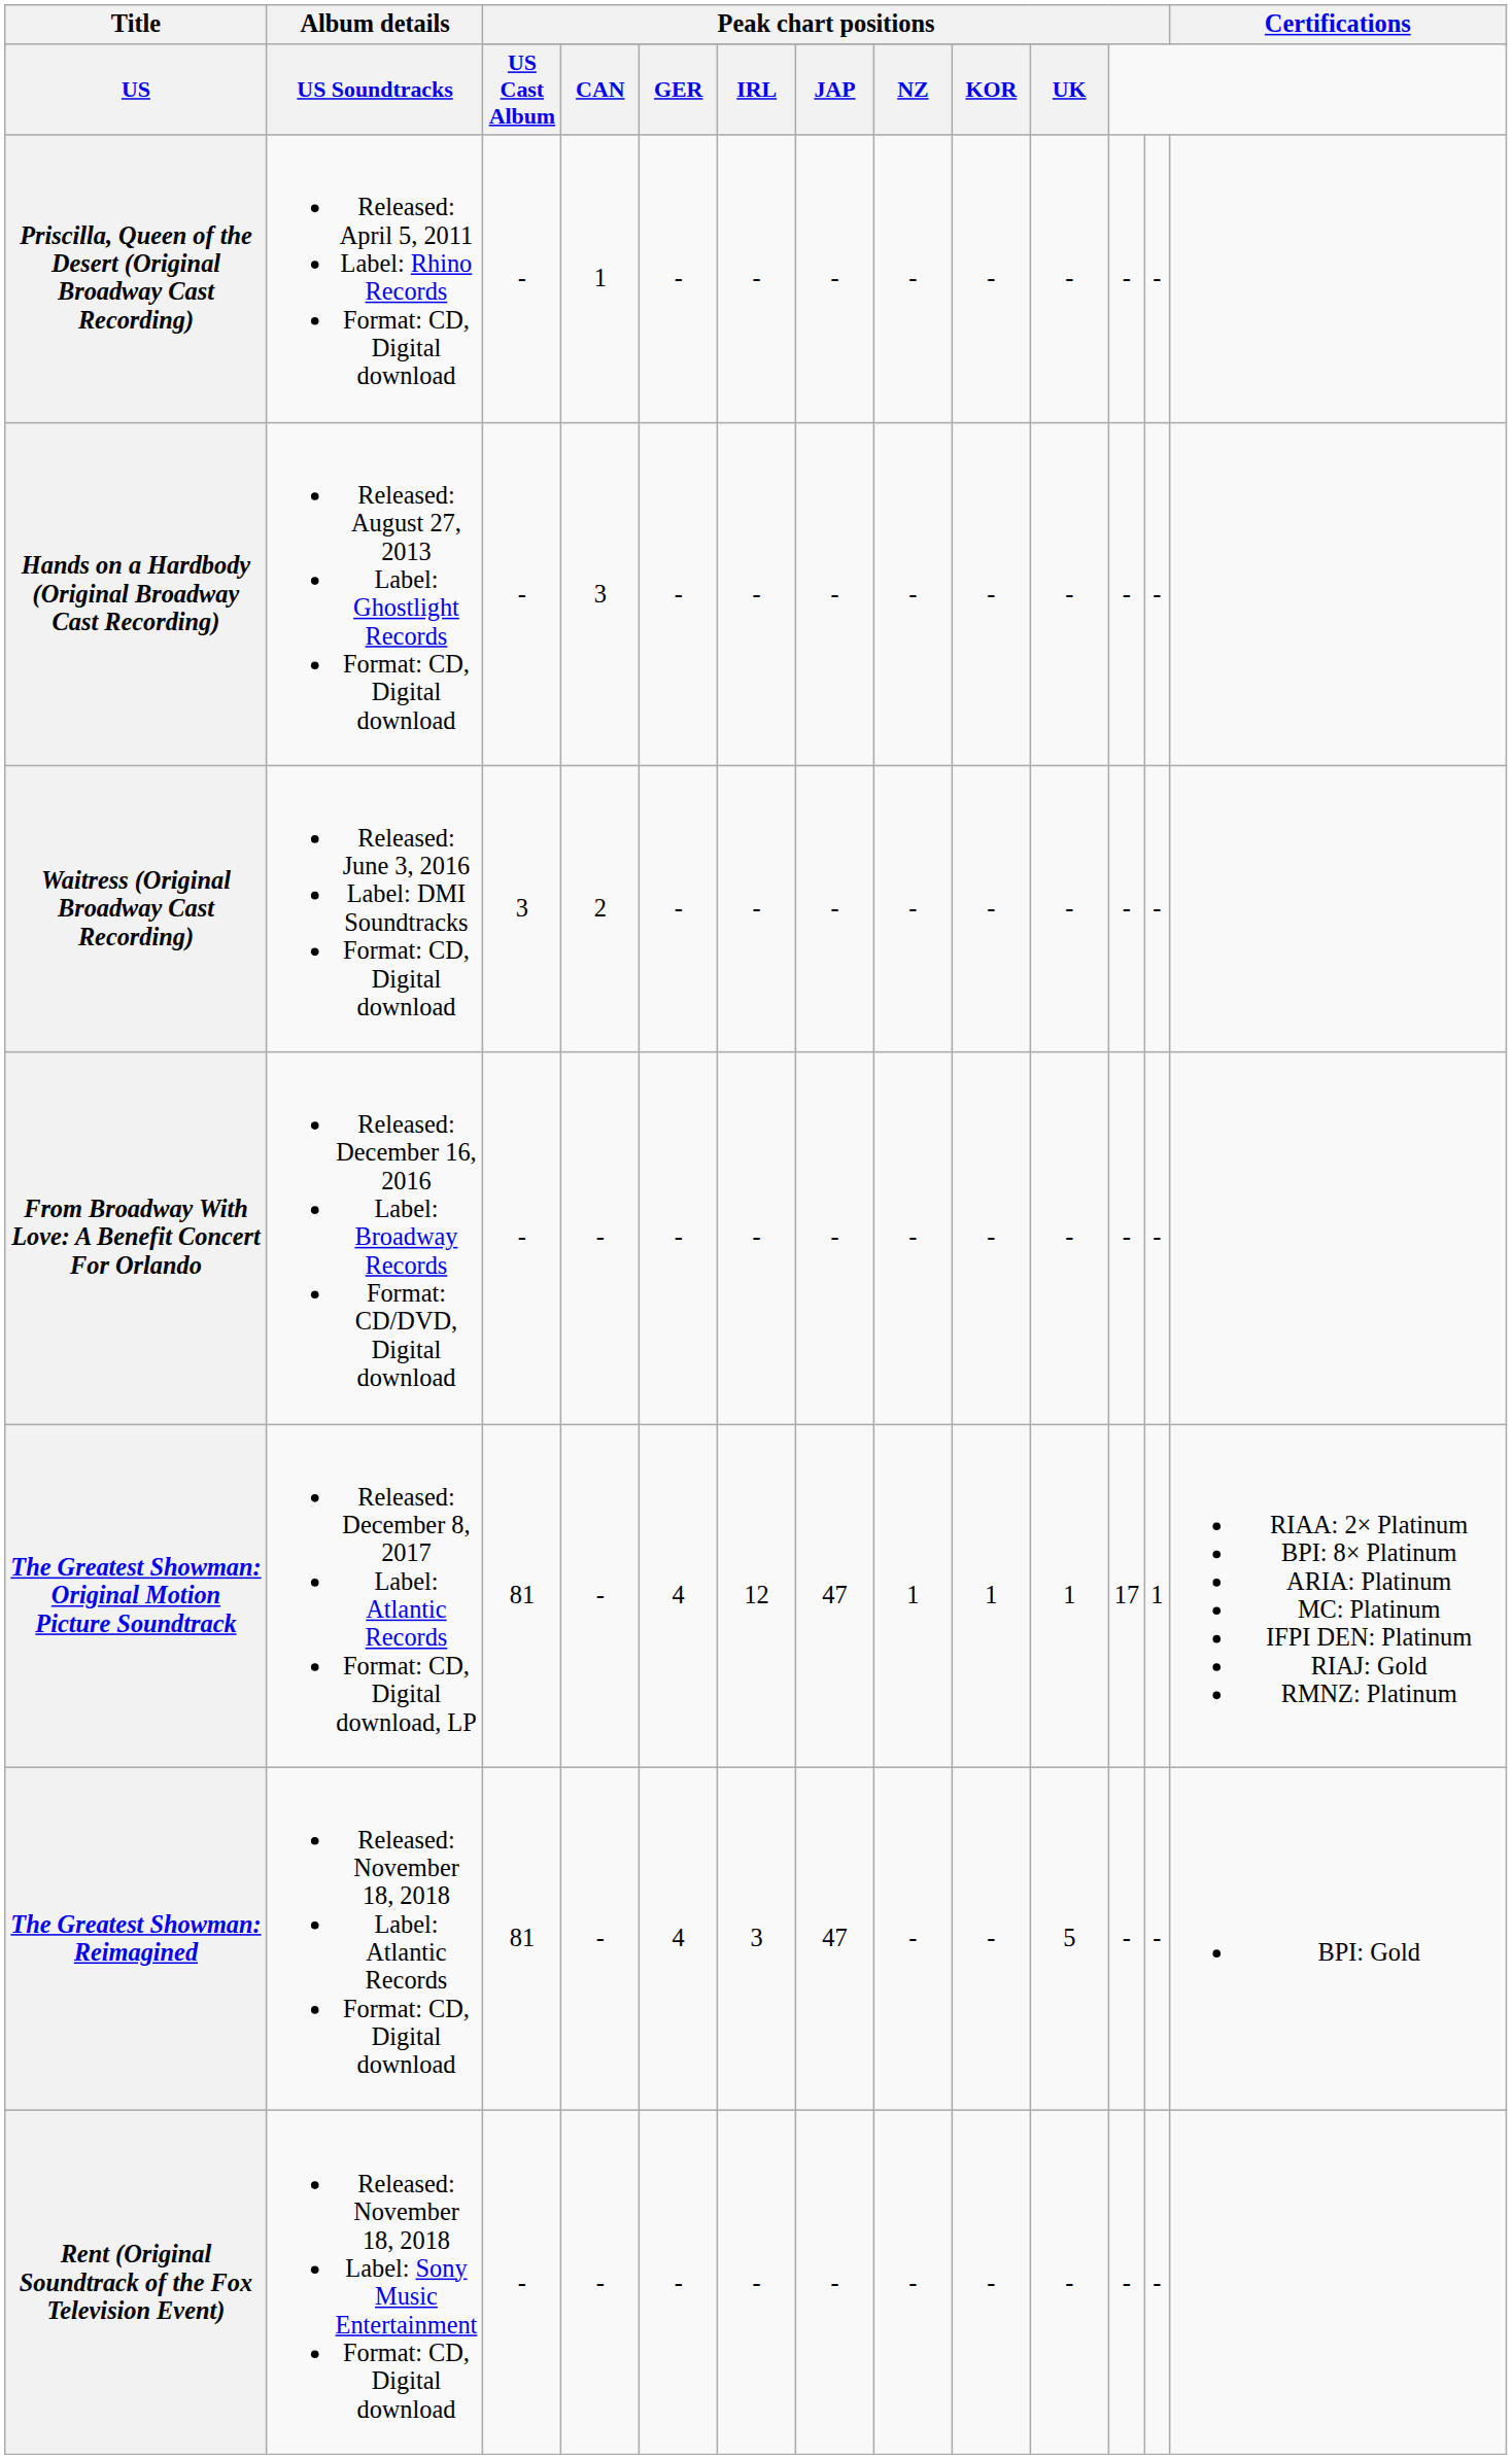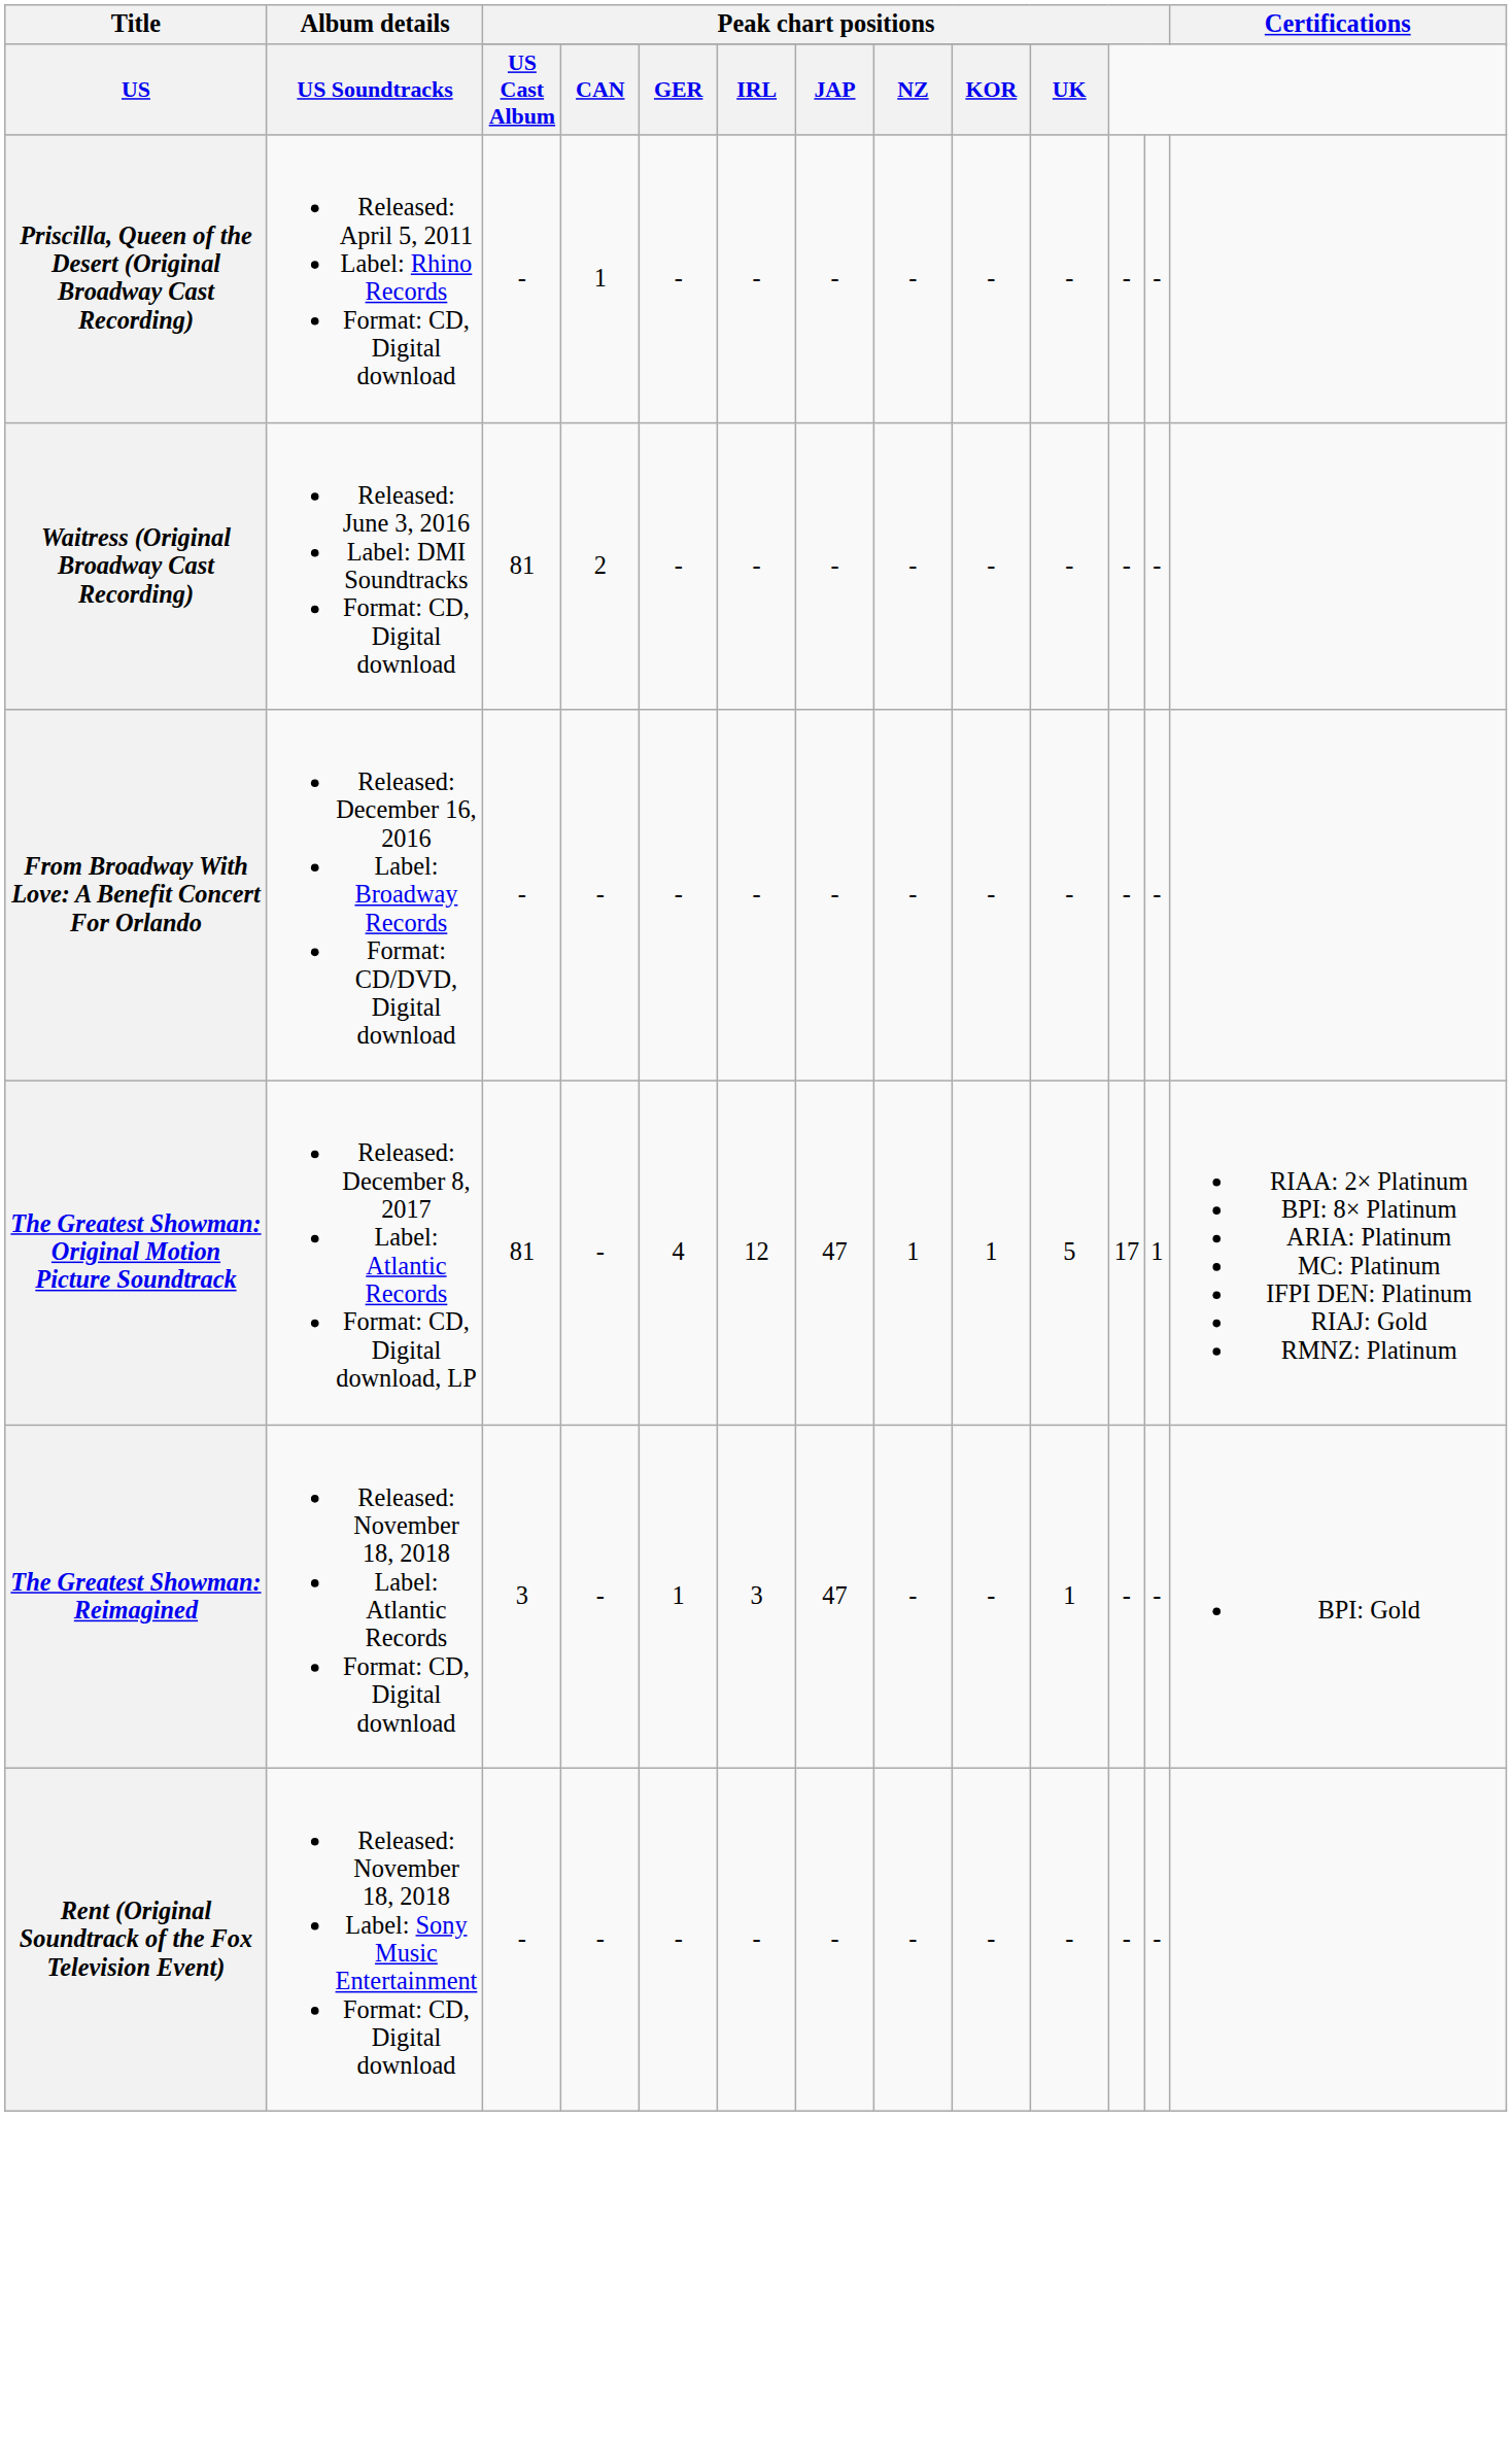- row: Hands on a Hardbody (Original Broadway Cast Recording) | Released: August 27, 2013 Label: Ghostlight Records Format: CD, Digital download | - | 3 | - | - | - | - | - | - | - | -
Waitress (Original Broadway Cast Recording) | column 3: 3 -> 81
The Greatest Showman: Original Motion Picture Soundtrack | column 10: 1 -> 5
The Greatest Showman: Reimagined | column 3: 81 -> 3
The Greatest Showman: Reimagined | column 5: 4 -> 1
The Greatest Showman: Reimagined | column 10: 5 -> 1
